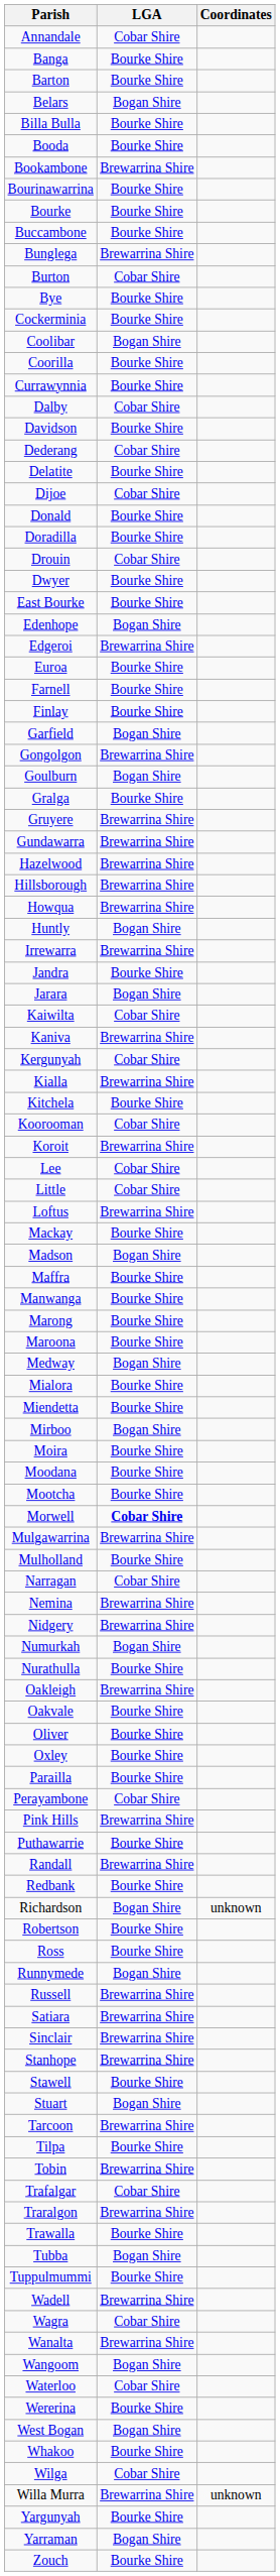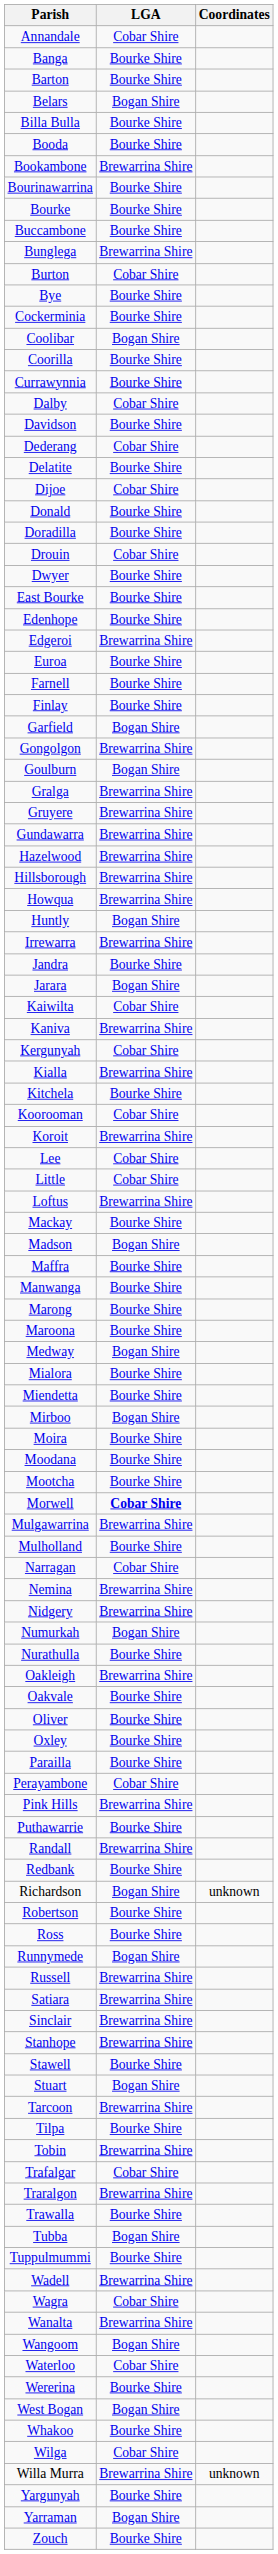Edenhope | LGA: Bogan Shire -> Bourke Shire
Gralga | LGA: Bourke Shire -> Brewarrina Shire
